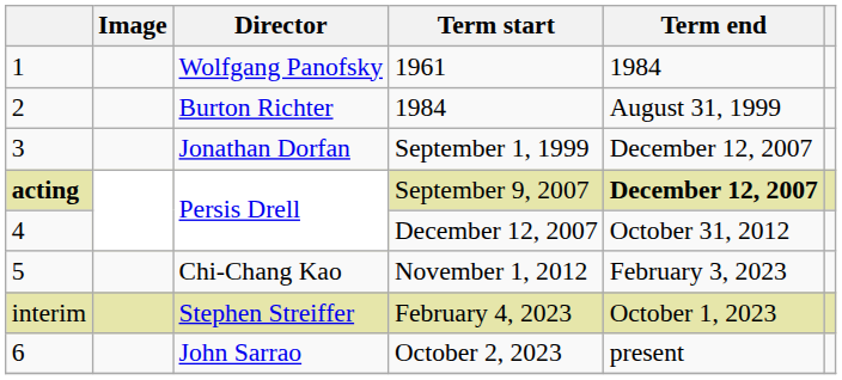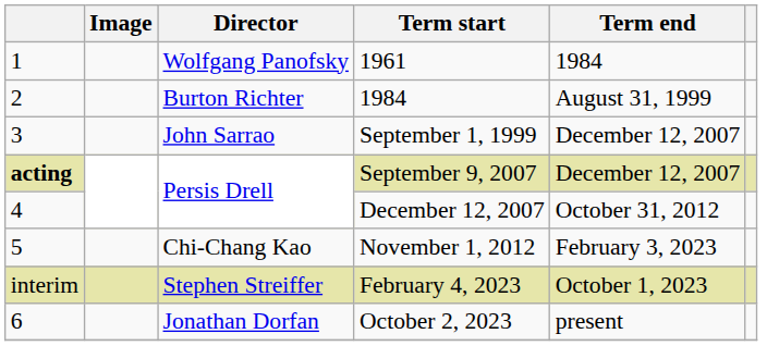September 1, 1999 | Director: Jonathan Dorfan -> John Sarrao
September 9, 2007 | Term end: bold -> normal
October 2, 2023 | Director: John Sarrao -> Jonathan Dorfan
